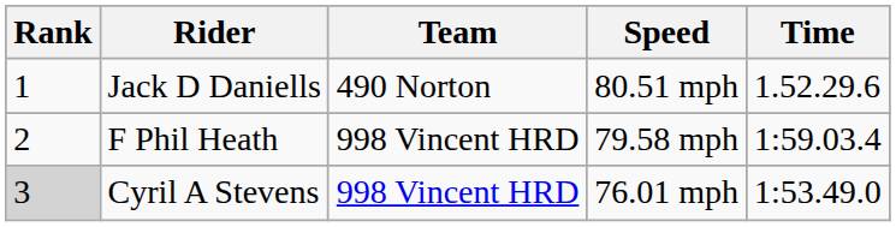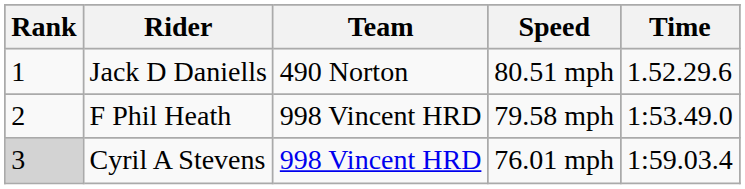F Phil Heath | Time: 1:59.03.4 -> 1:53.49.0
Cyril A Stevens | Time: 1:53.49.0 -> 1:59.03.4
